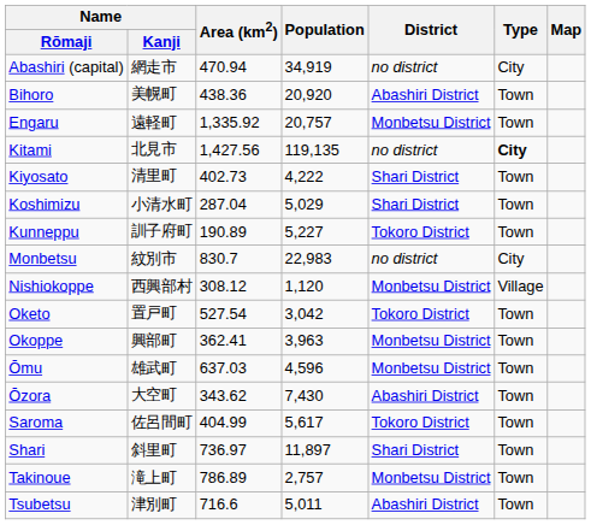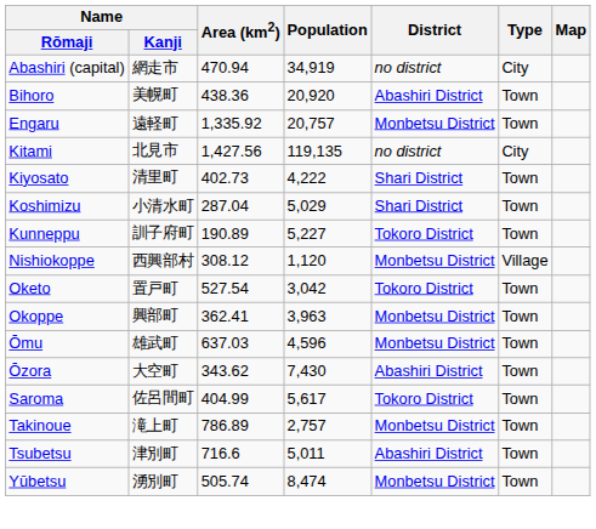Kitami | Type: bold -> normal
- row: Monbetsu | 紋別市 | 830.7 | 22,983 | no district | City
- row: Shari | 斜里町 | 736.97 | 11,897 | Shari District | Town
+ row: Yūbetsu | 湧別町 | 505.74 | 8,474 | Monbetsu District | Town
